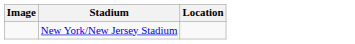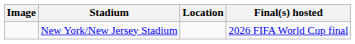+ column: Final(s) hosted | 2026 FIFA World Cup final
